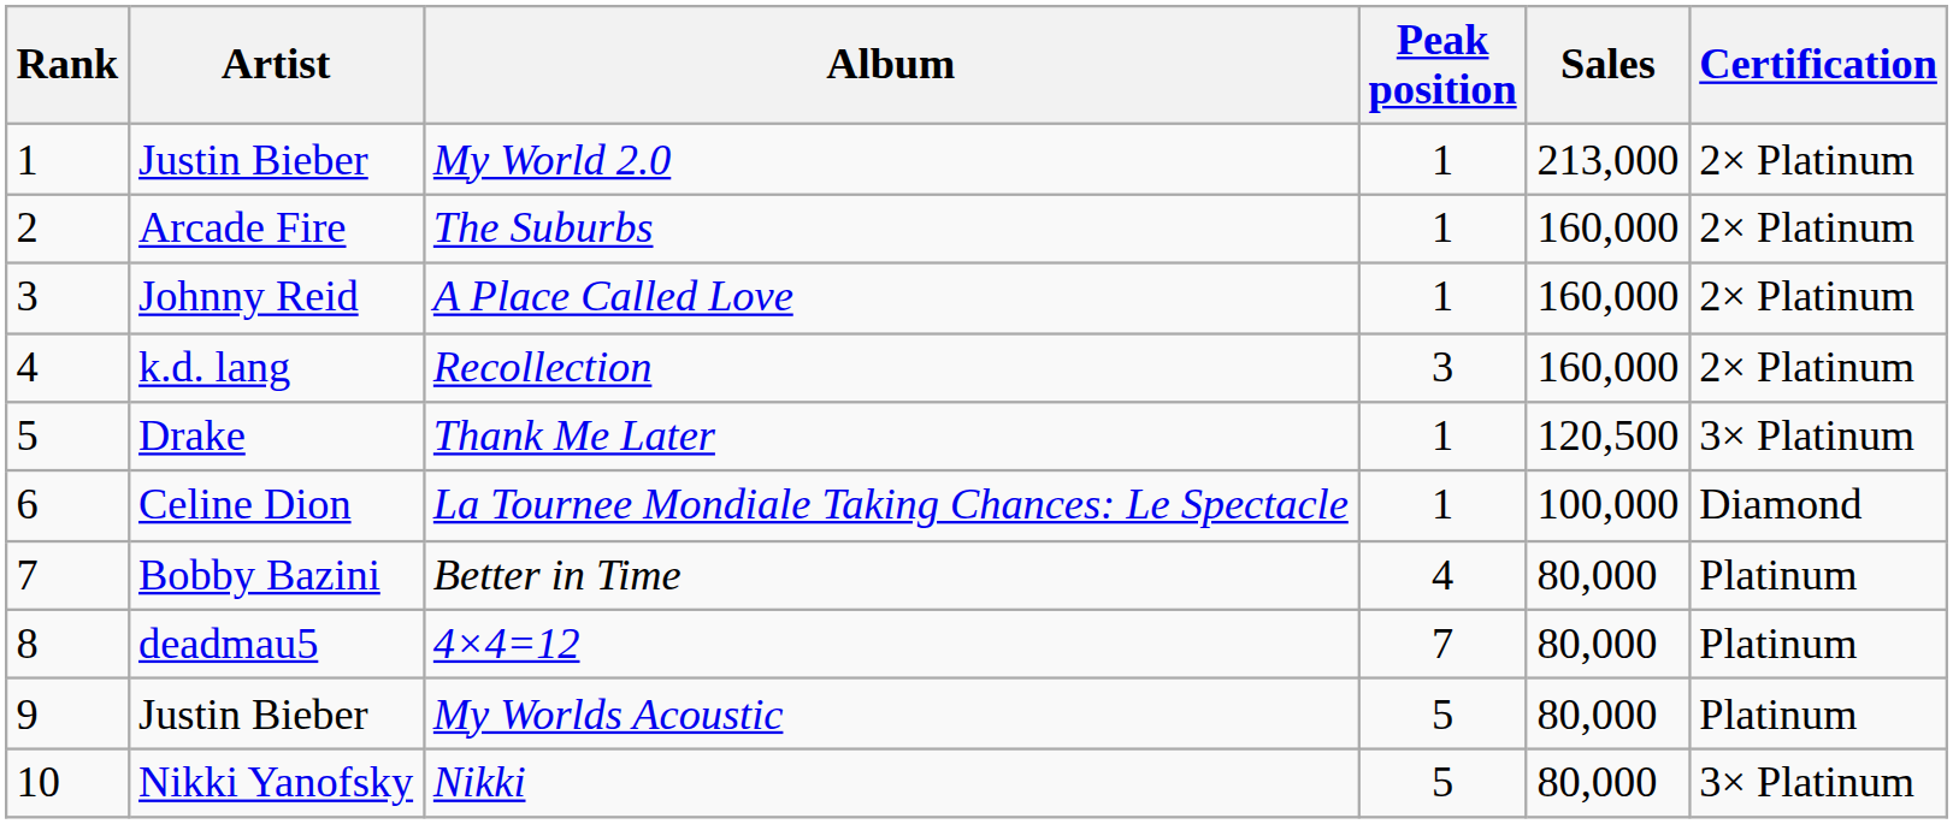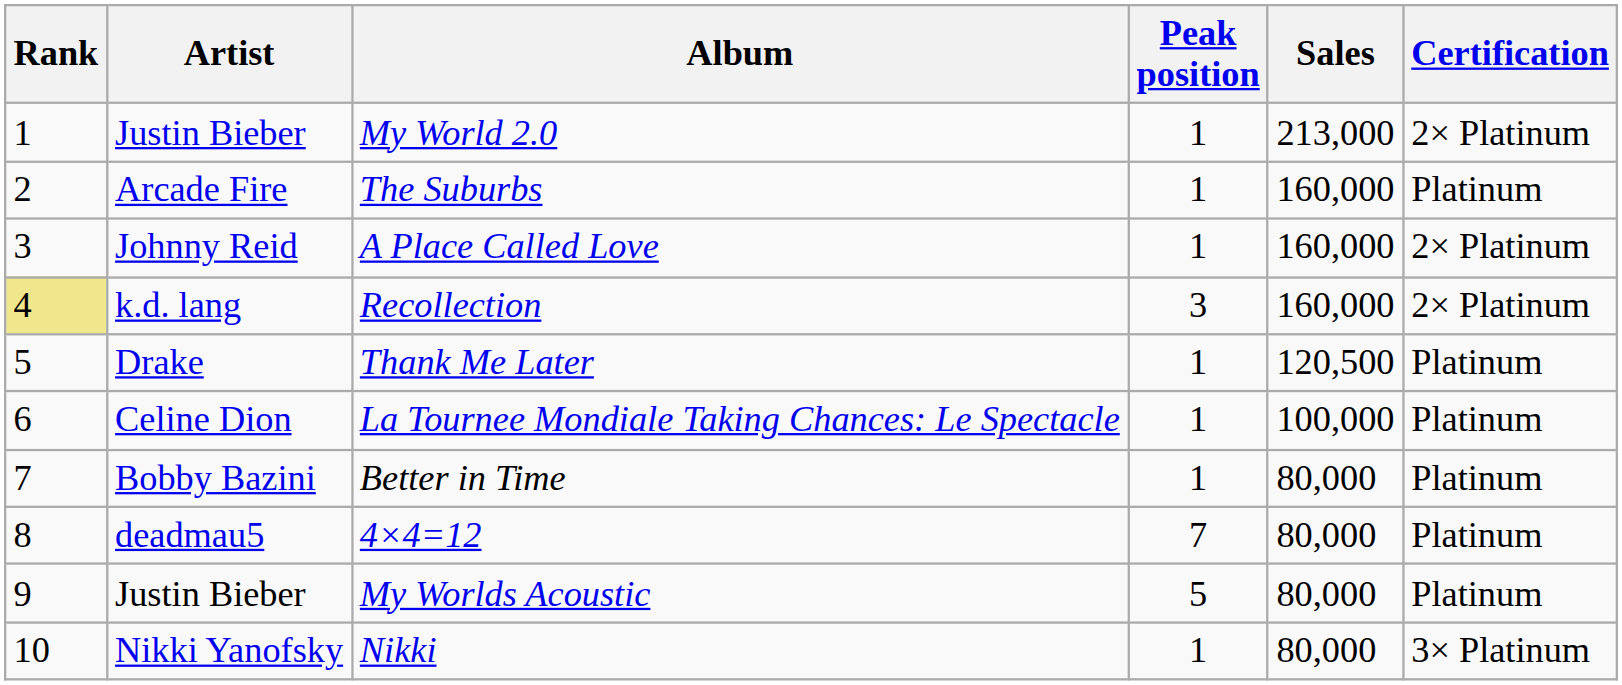The Suburbs | Certification: 2× Platinum -> Platinum
Recollection | Rank: no background -> khaki background
Thank Me Later | Certification: 3× Platinum -> Platinum
La Tournee Mondiale Taking Chances: Le Spectacle | Certification: Diamond -> Platinum
Better in Time | Peak position: 4 -> 1
Nikki | Peak position: 5 -> 1
